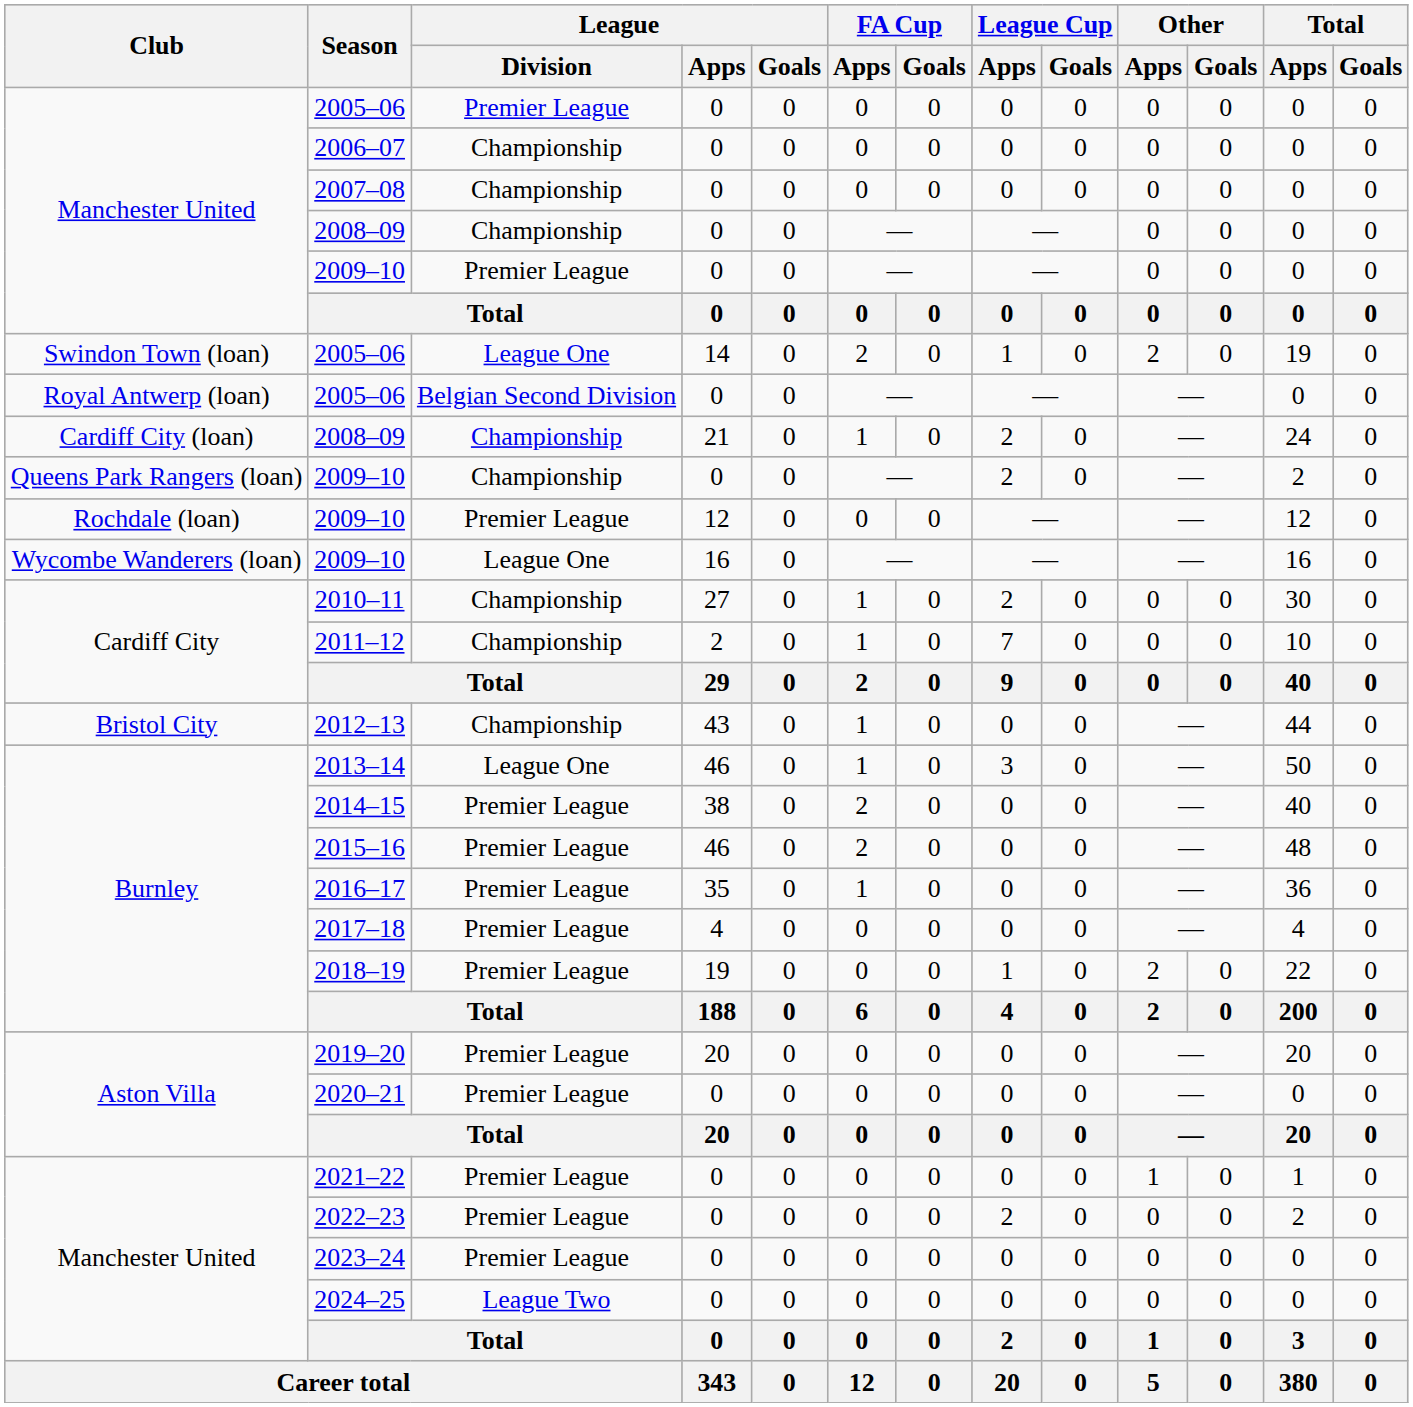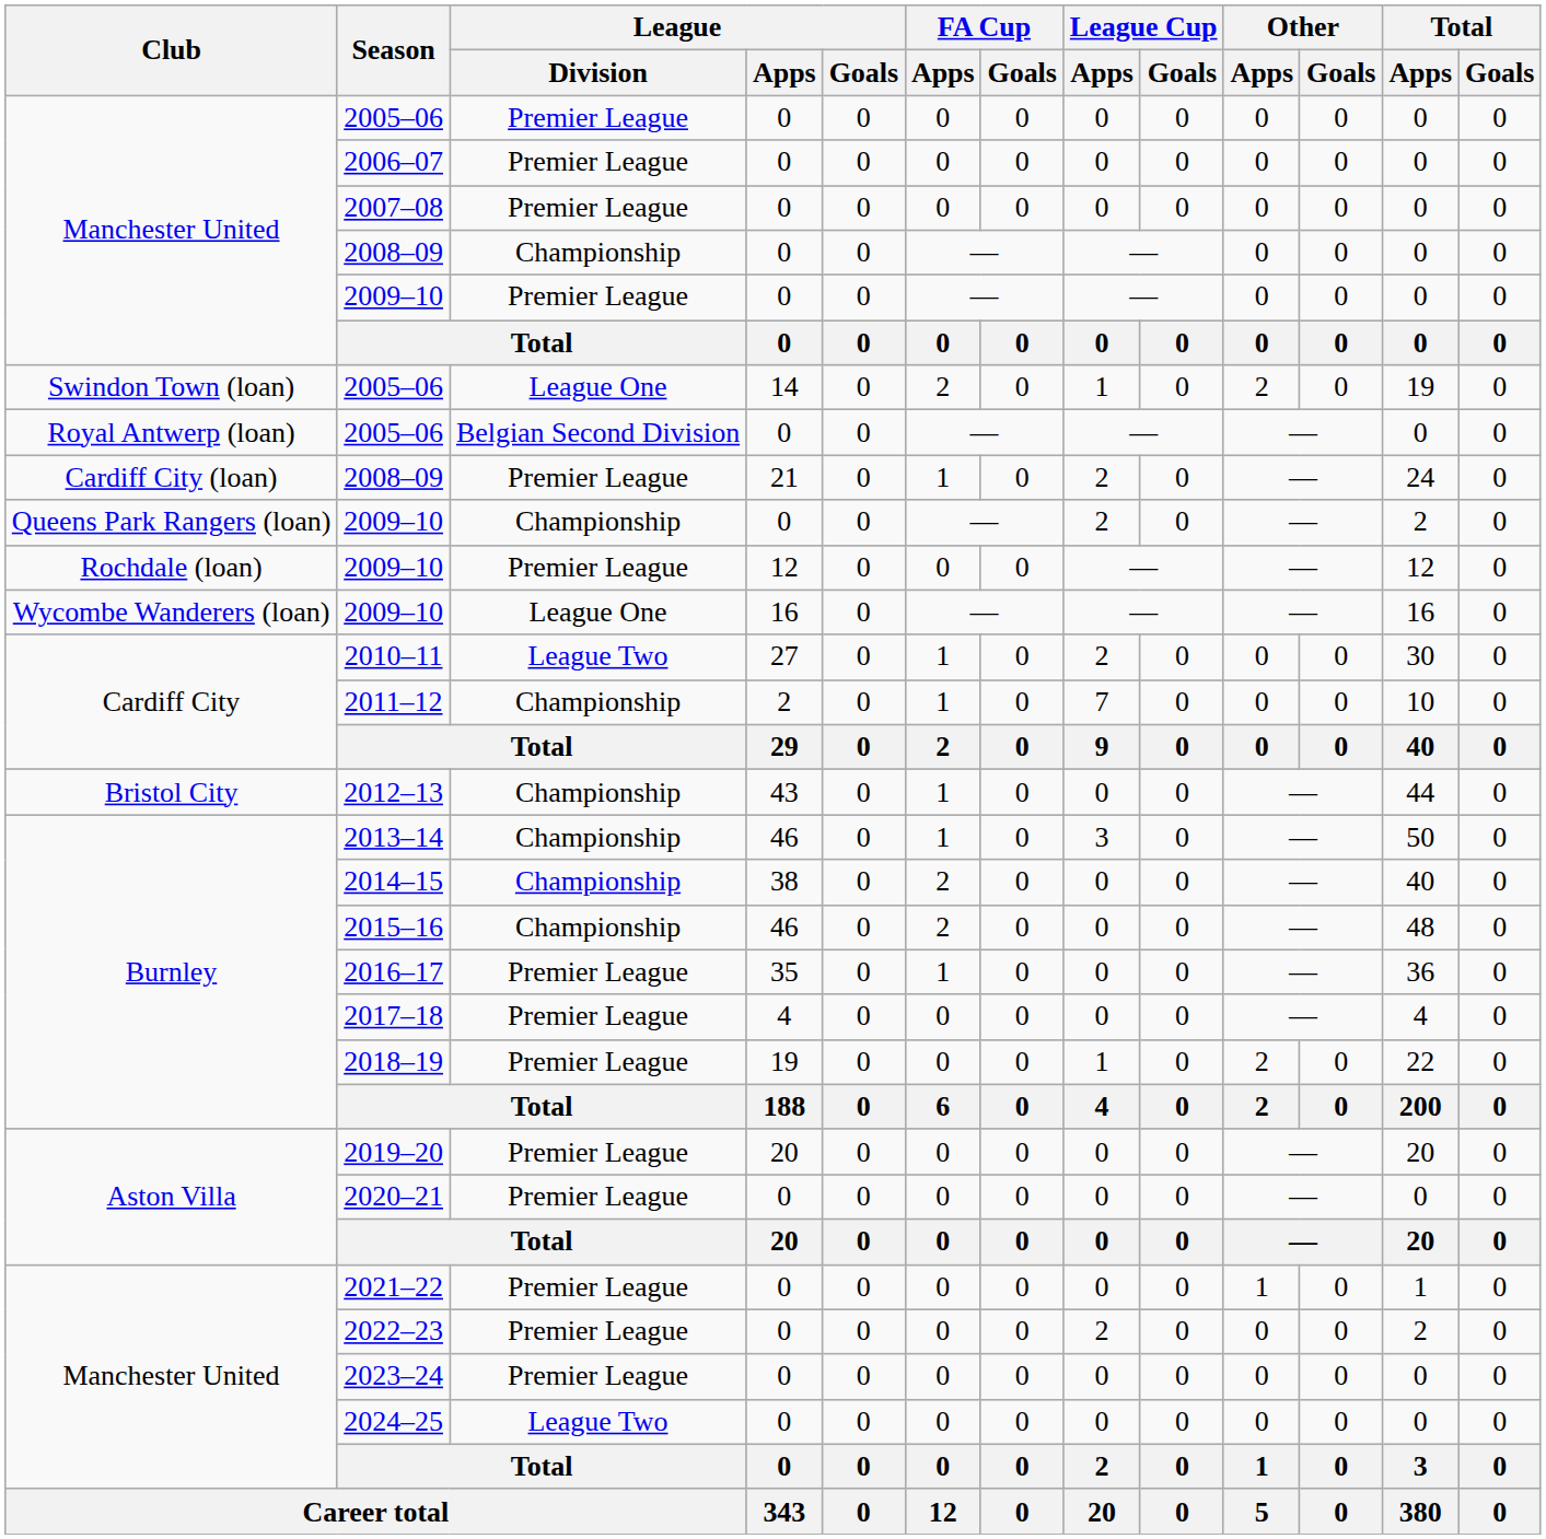2006–07 | League / Division: Championship -> Premier League
2007–08 | League / Division: Championship -> Premier League
Cardiff City (loan) / 2008–09 | League / Division: Championship -> Premier League
2010–11 | League / Division: Championship -> League Two
2013–14 | League / Division: League One -> Championship
2014–15 | League / Division: Premier League -> Championship
2015–16 | League / Division: Premier League -> Championship
